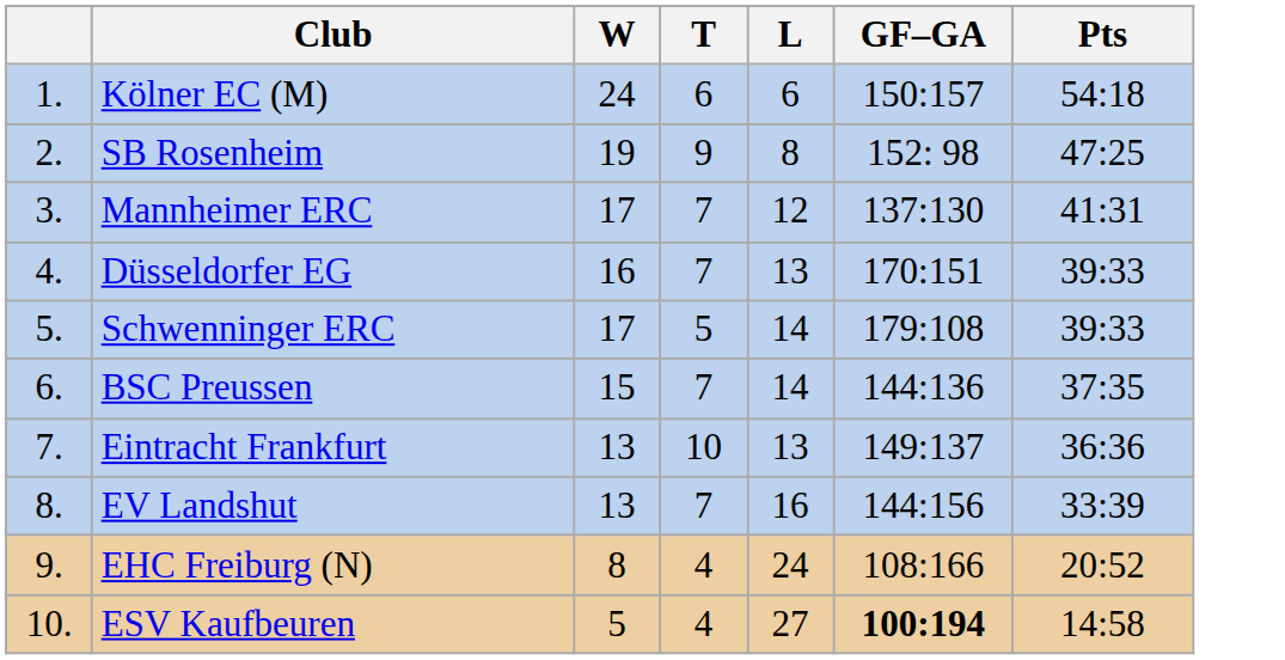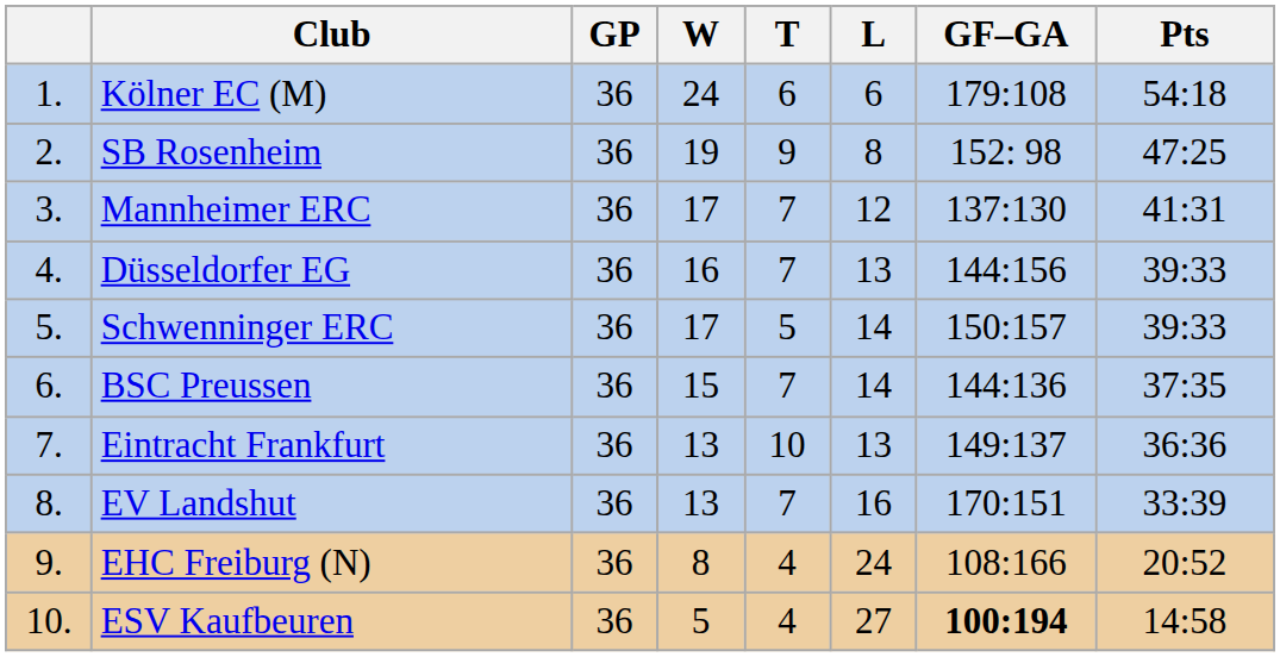+ column: GP | 36 | 36 | 36 | 36 | 36 | 36 | 36 | 36 | 36 | 36
Kölner EC (M) | GF–GA: 150:157 -> 179:108
Düsseldorfer EG | GF–GA: 170:151 -> 144:156
Schwenninger ERC | GF–GA: 179:108 -> 150:157
EV Landshut | GF–GA: 144:156 -> 170:151
